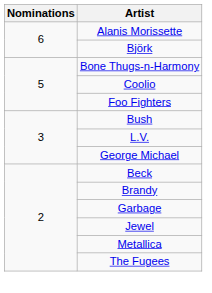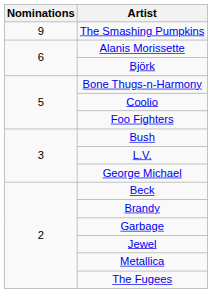+ row: 9 | The Smashing Pumpkins
